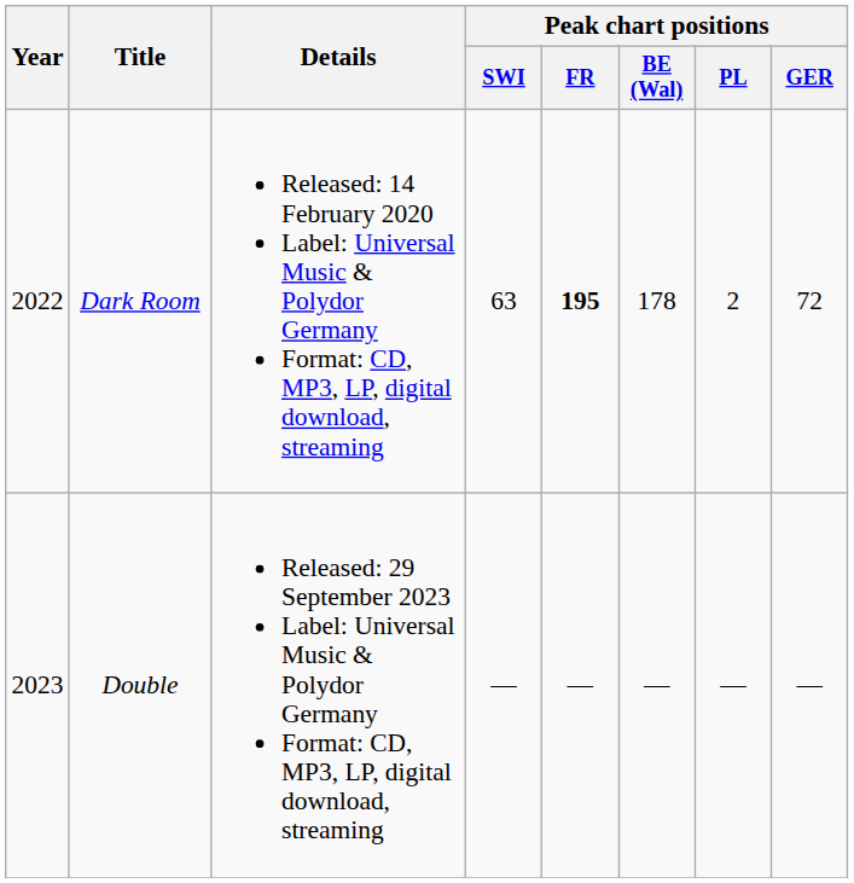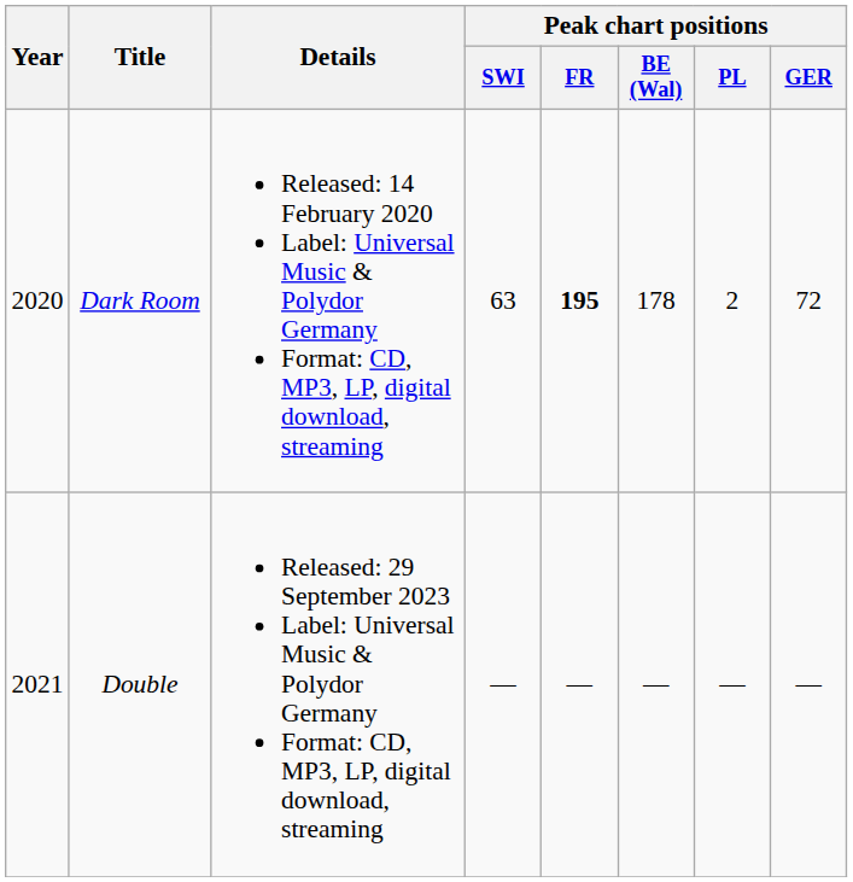Dark Room | Year: 2022 -> 2020
Double | Year: 2023 -> 2021
